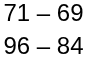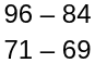rows swapped: 96 – 84 <-> 71 – 69
